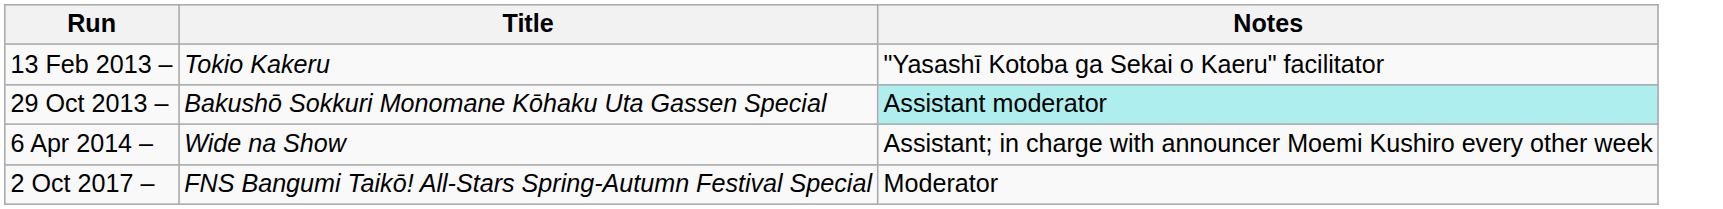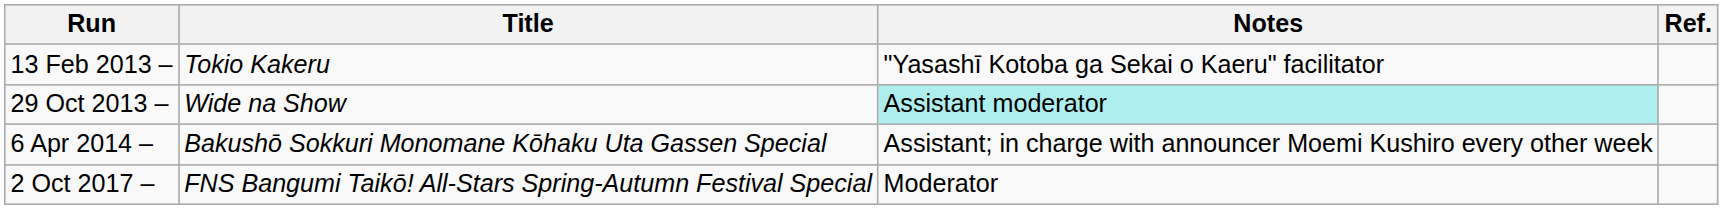+ column: Ref.
29 Oct 2013 – | Title: Bakushō Sokkuri Monomane Kōhaku Uta Gassen Special -> Wide na Show
6 Apr 2014 – | Title: Wide na Show -> Bakushō Sokkuri Monomane Kōhaku Uta Gassen Special
